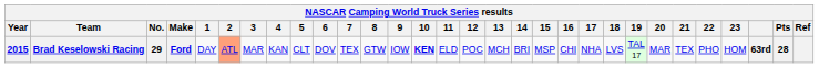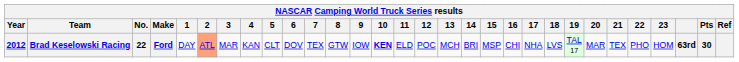Brad Keselowski Racing | Year: 2015 -> 2012
Brad Keselowski Racing | No.: 29 -> 22
Brad Keselowski Racing | Pts: 28 -> 30
